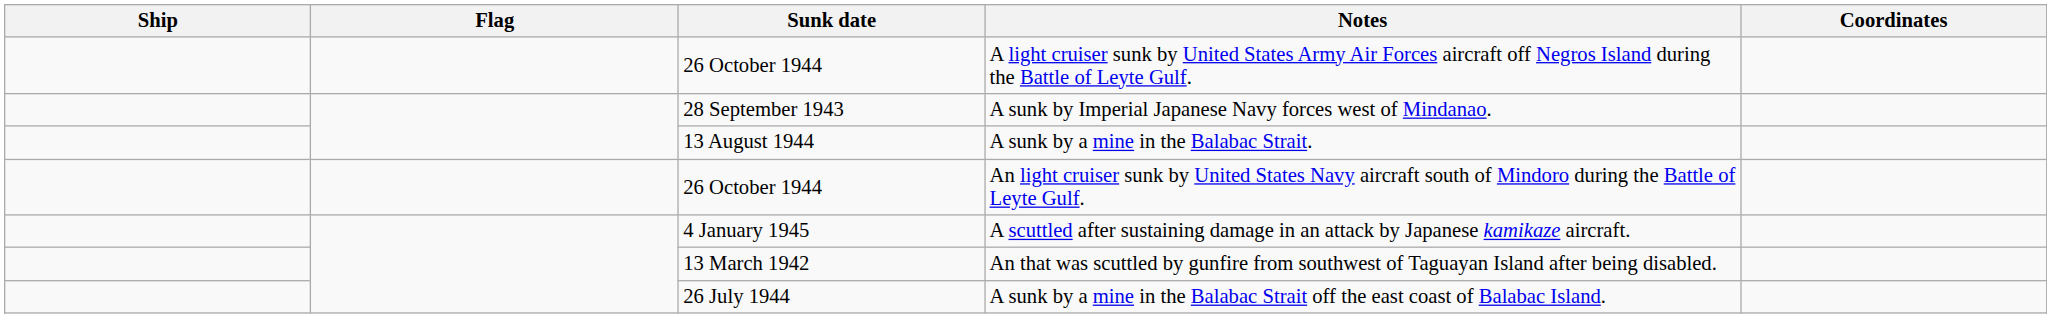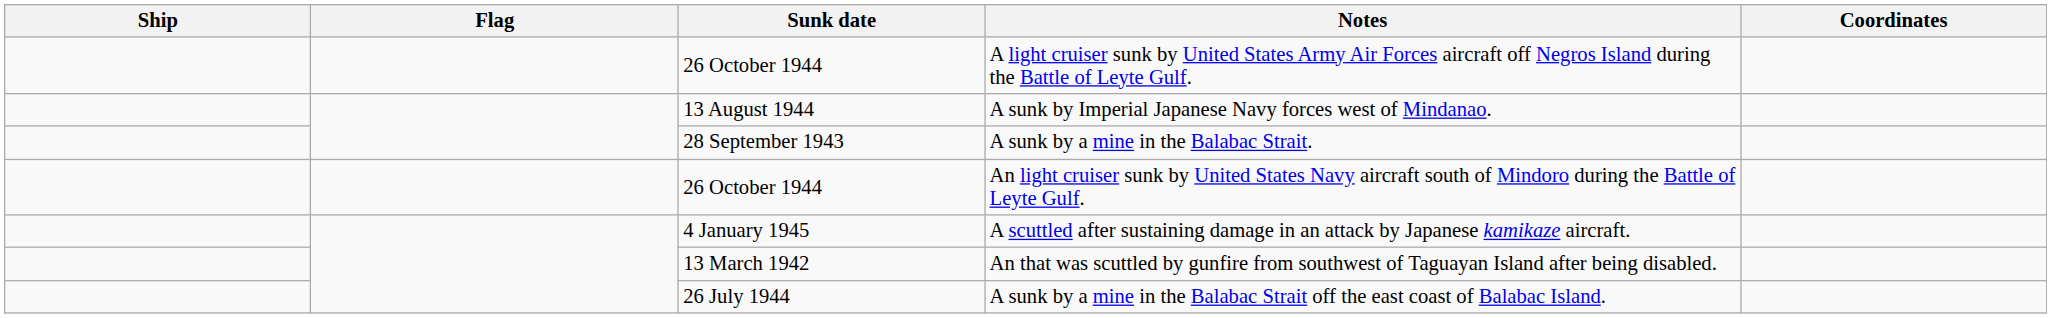A sunk by Imperial Japanese Navy forces west of Mindanao. | Sunk date: 28 September 1943 -> 13 August 1944
A sunk by a mine in the Balabac Strait. | Sunk date: 13 August 1944 -> 28 September 1943
